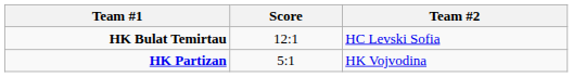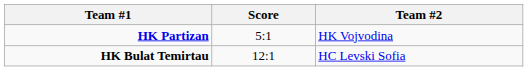rows swapped: HK Bulat Temirtau <-> HK Partizan
